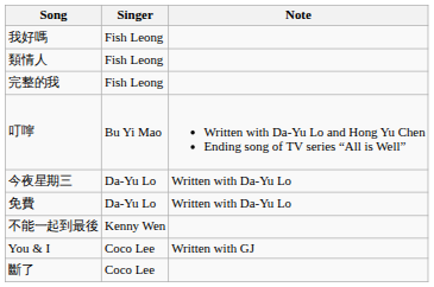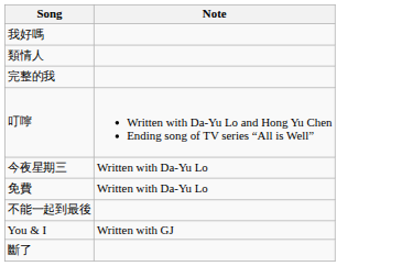- column: Singer | Fish Leong | Fish Leong | Fish Leong | Bu Yi Mao | Da-Yu Lo | Da-Yu Lo | Kenny Wen | Coco Lee | Coco Lee
